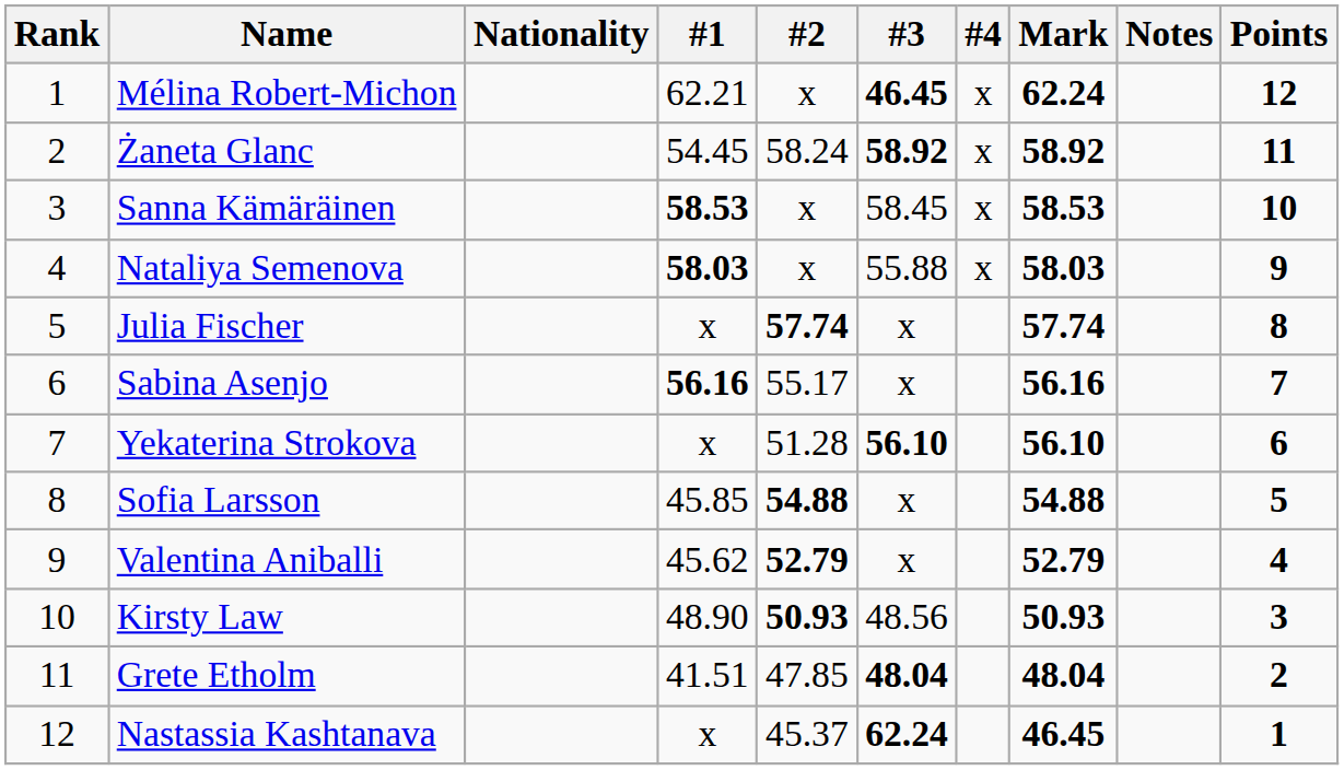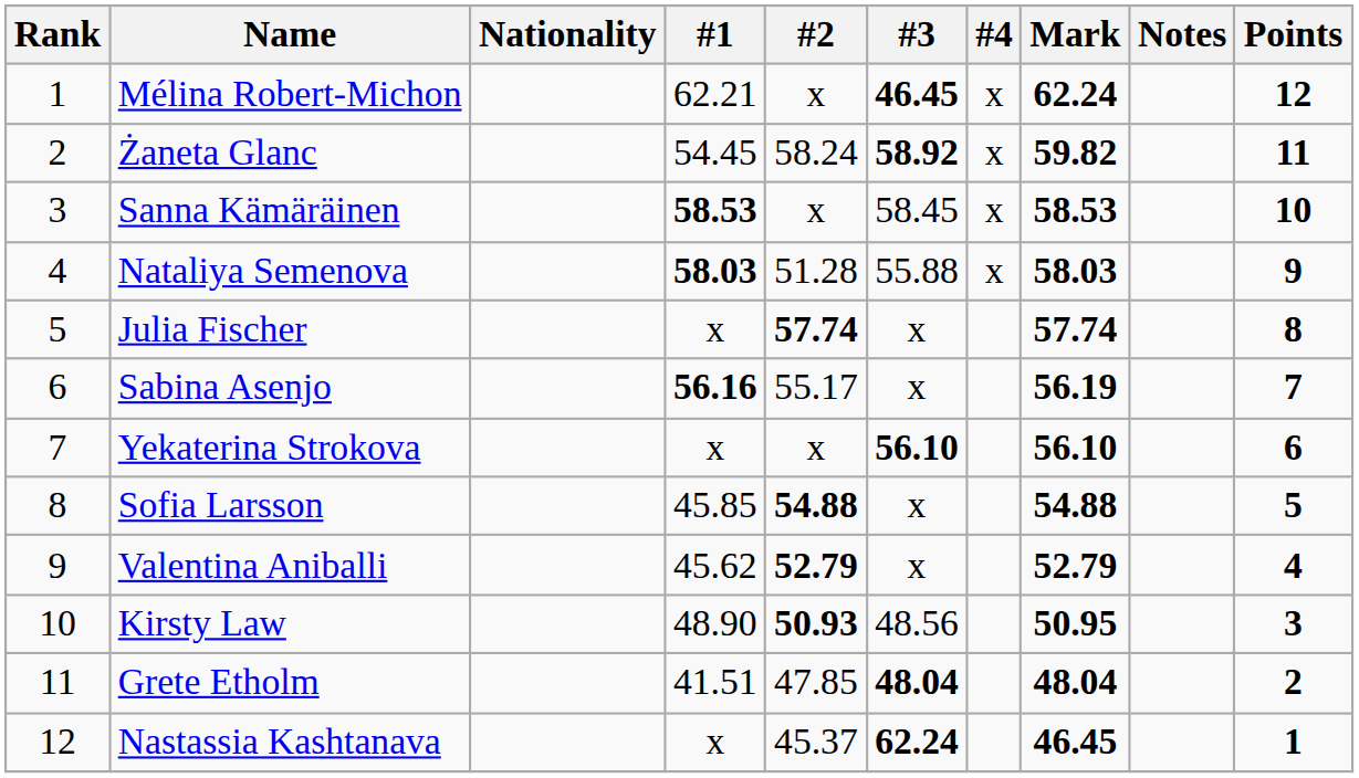Żaneta Glanc | Mark: 58.92 -> 59.82
Nataliya Semenova | #2: x -> 51.28
Sabina Asenjo | Mark: 56.16 -> 56.19
Yekaterina Strokova | #2: 51.28 -> x
Kirsty Law | Mark: 50.93 -> 50.95
